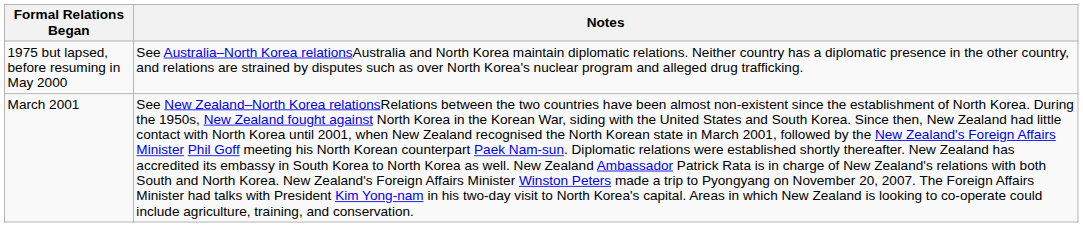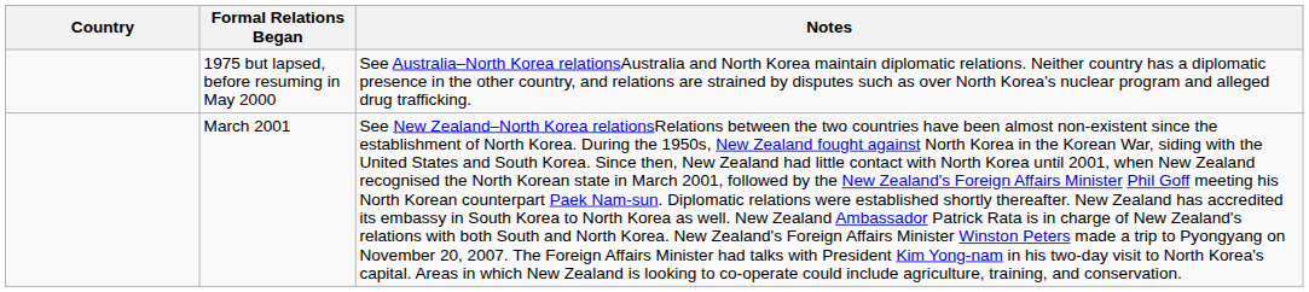+ column: Country
